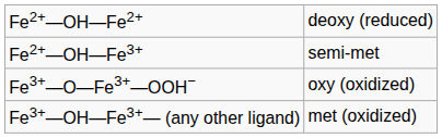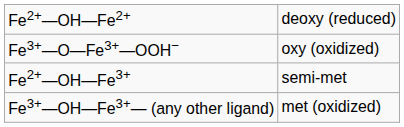rows swapped: Fe2+—OH—Fe3+ <-> Fe3+—O—Fe3+—OOH−
